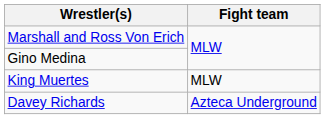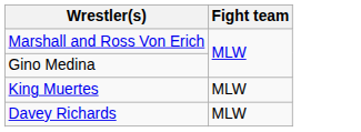Davey Richards | Fight team: Azteca Underground -> MLW
